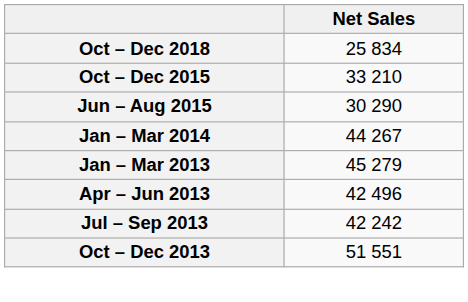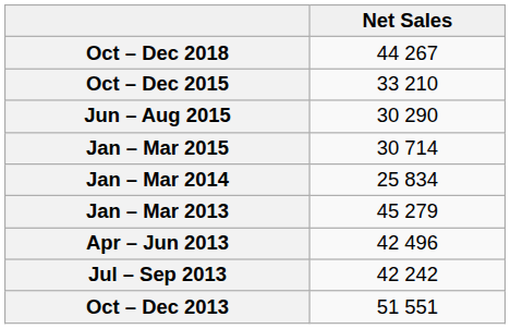Oct – Dec 2018 | Net Sales: 25 834 -> 44 267
+ row: Jan – Mar 2015 | 30 714
Jan – Mar 2014 | Net Sales: 44 267 -> 25 834
